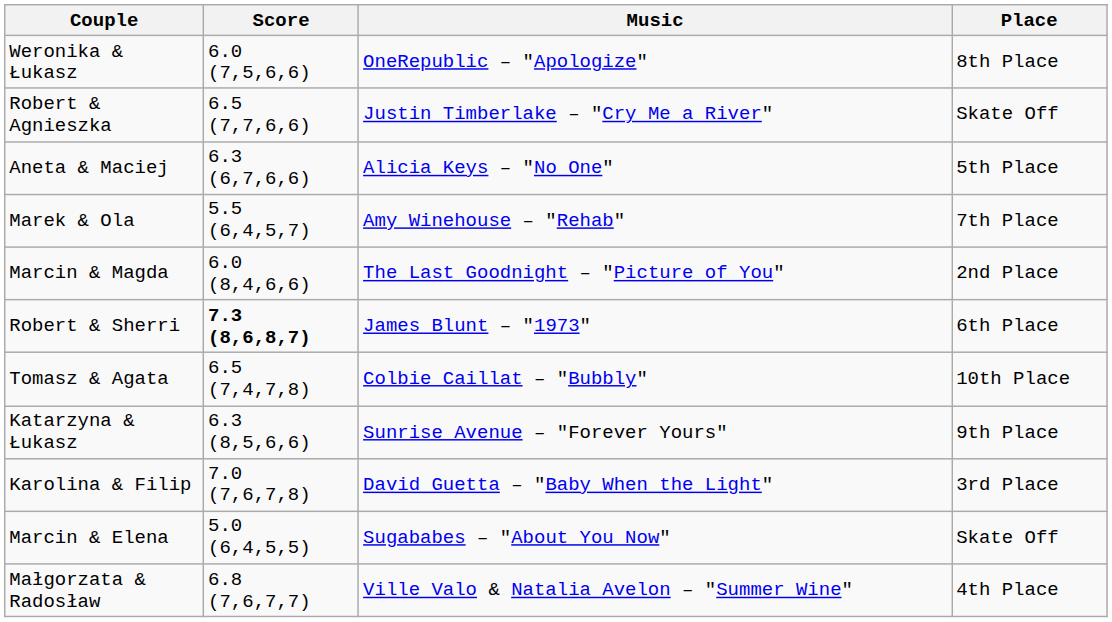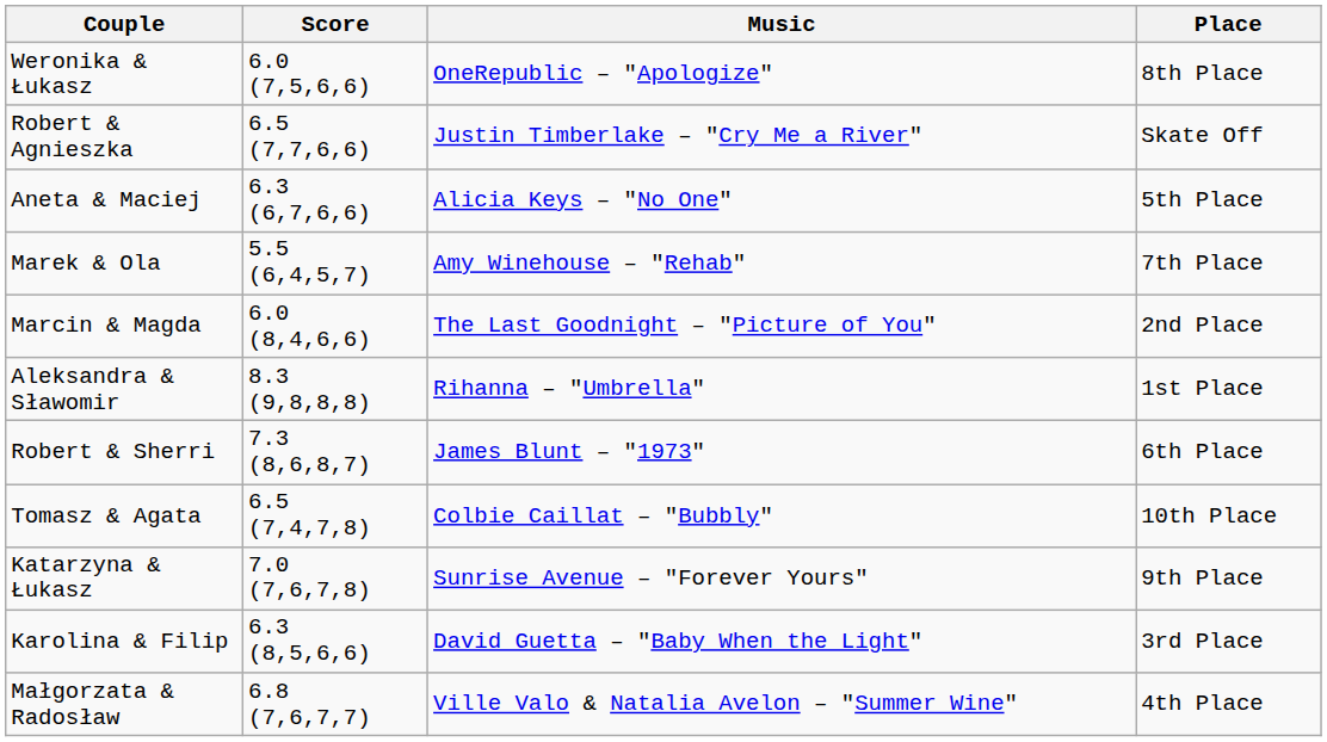+ row: Aleksandra & Sławomir | 8.3 (9,8,8,8) | Rihanna – "Umbrella" | 1st Place
Robert & Sherri | Score: bold -> normal
Katarzyna & Łukasz | Score: 6.3 (8,5,6,6) -> 7.0 (7,6,7,8)
Karolina & Filip | Score: 7.0 (7,6,7,8) -> 6.3 (8,5,6,6)
- row: Marcin & Elena | 5.0 (6,4,5,5) | Sugababes – "About You Now" | Skate Off
